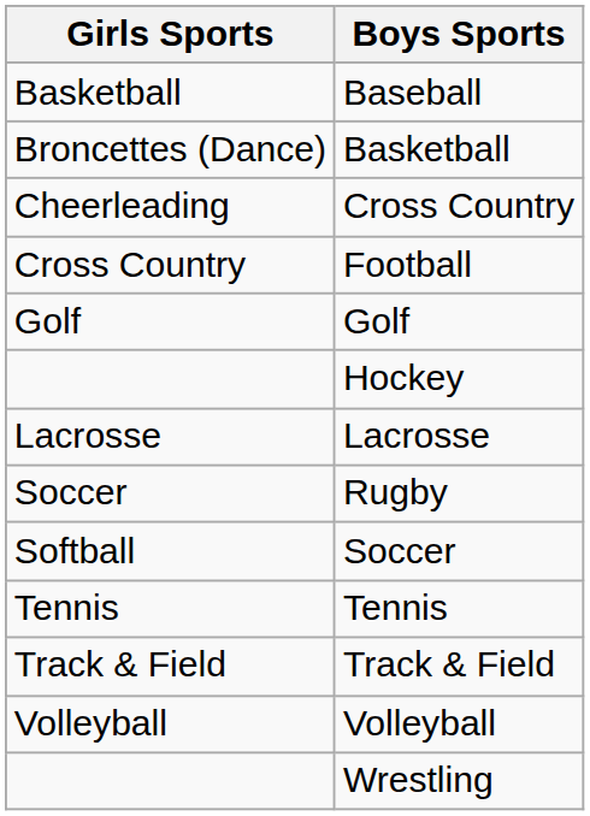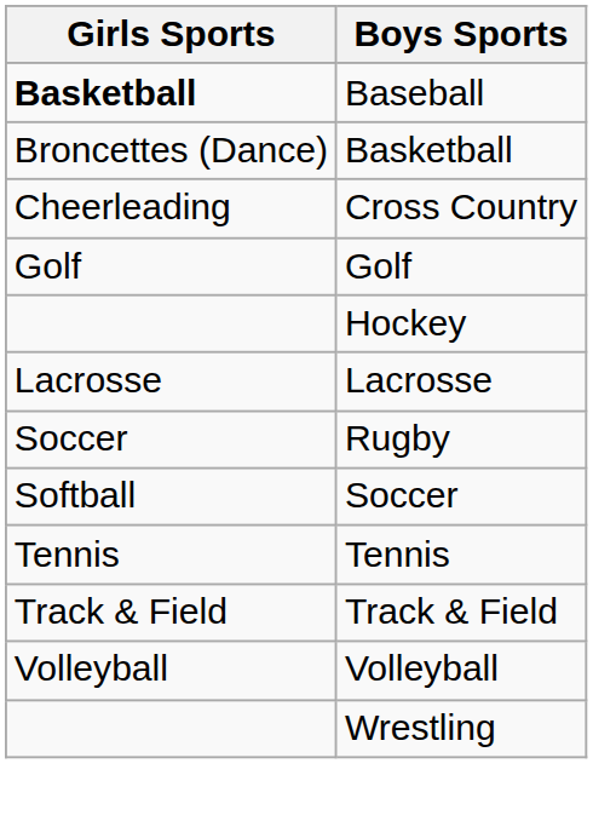Baseball | Girls Sports: normal -> bold
- row: Cross Country | Football
